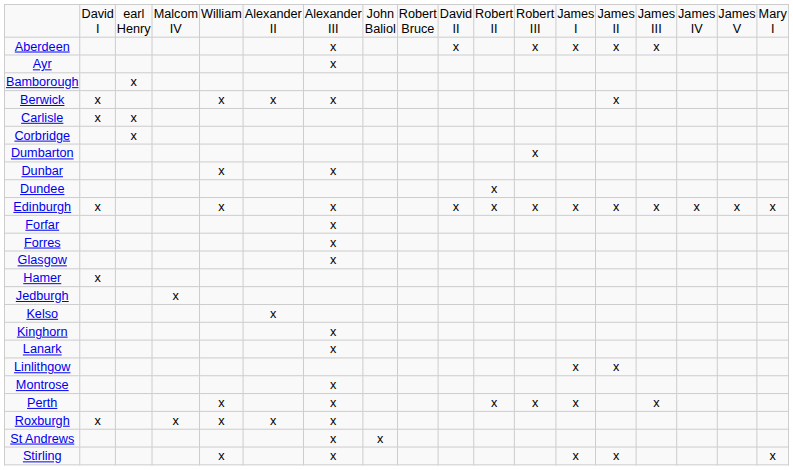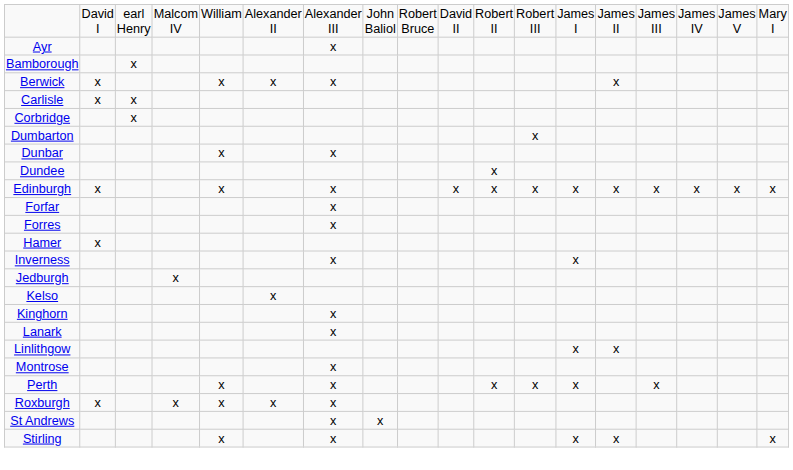- row: Aberdeen | x | x | x | x | x | x
- row: Glasgow | x
+ row: Inverness | x | x
